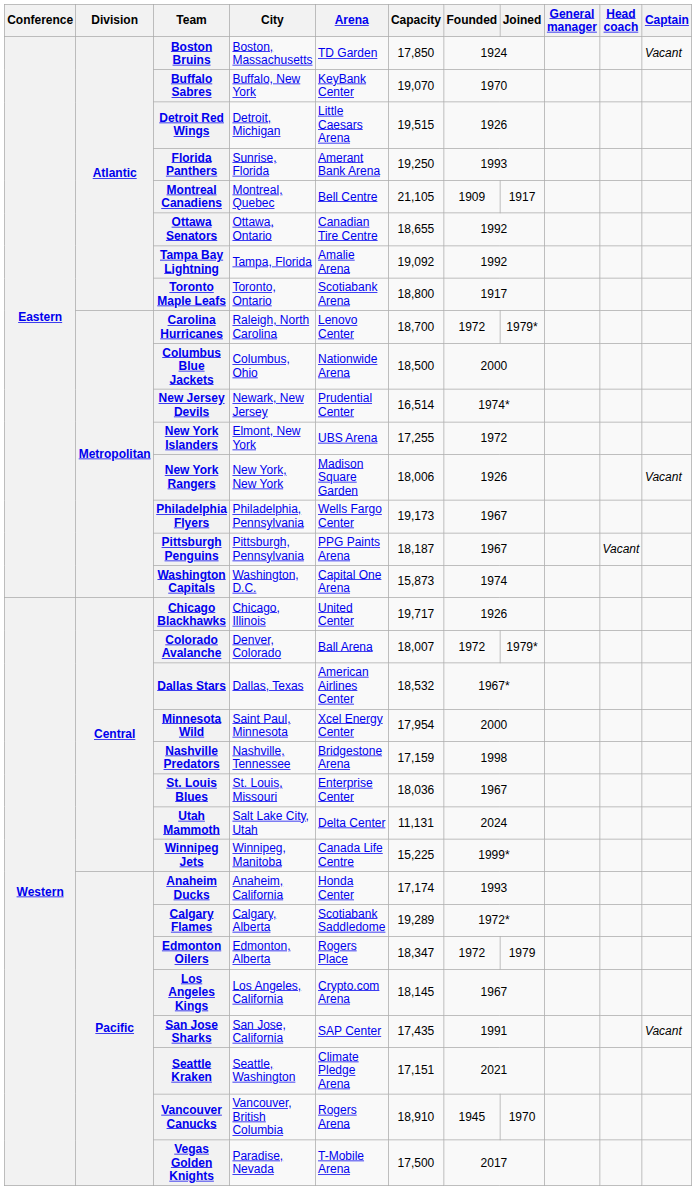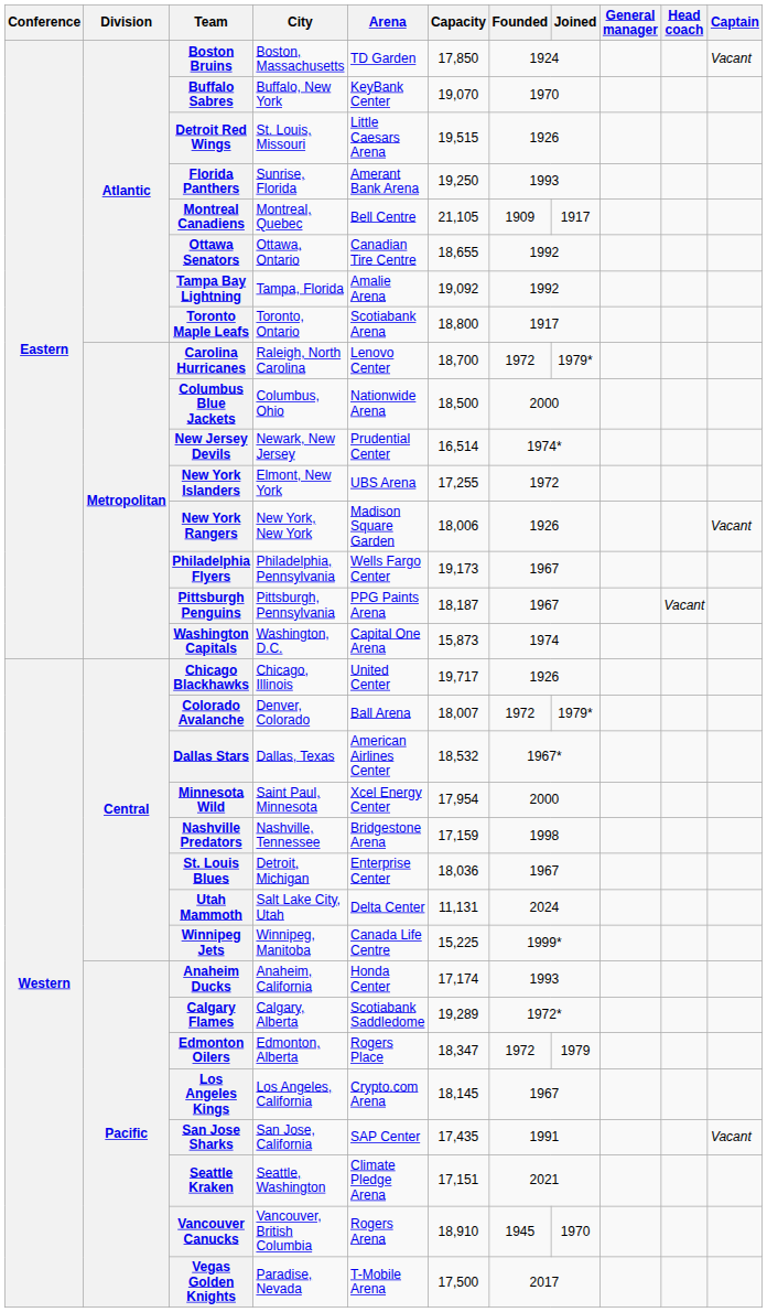Detroit Red Wings | City: Detroit, Michigan -> St. Louis, Missouri
St. Louis Blues | City: St. Louis, Missouri -> Detroit, Michigan
